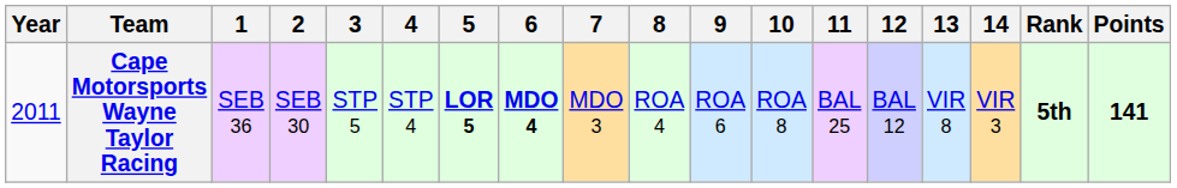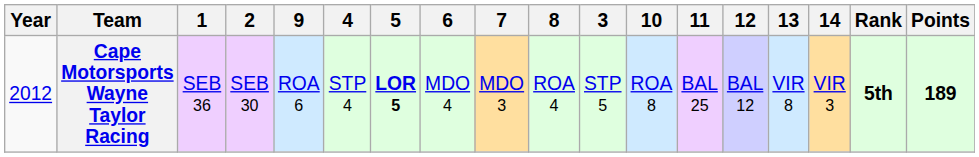columns swapped: 3 <-> 9
Cape Motorsports Wayne Taylor Racing | Year: 2011 -> 2012
Cape Motorsports Wayne Taylor Racing | 6: bold -> normal
Cape Motorsports Wayne Taylor Racing | Points: 141 -> 189
